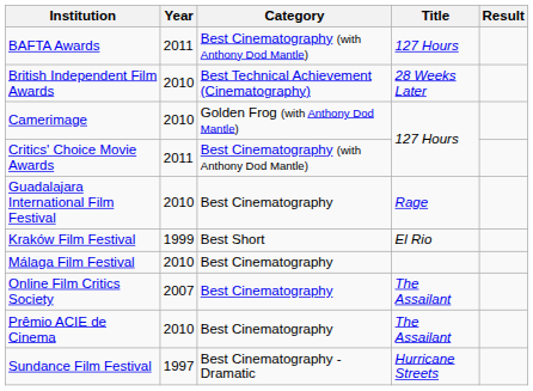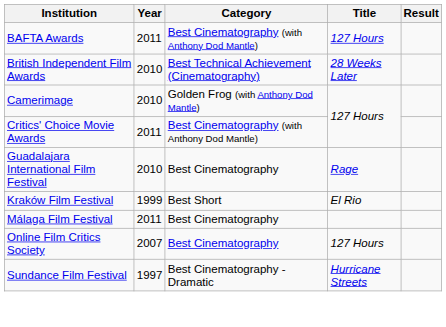Málaga Film Festival | Year: 2010 -> 2011
Online Film Critics Society | Title: The Assailant -> 127 Hours
- row: Prêmio ACIE de Cinema | 2010 | Best Cinematography | The Assailant
